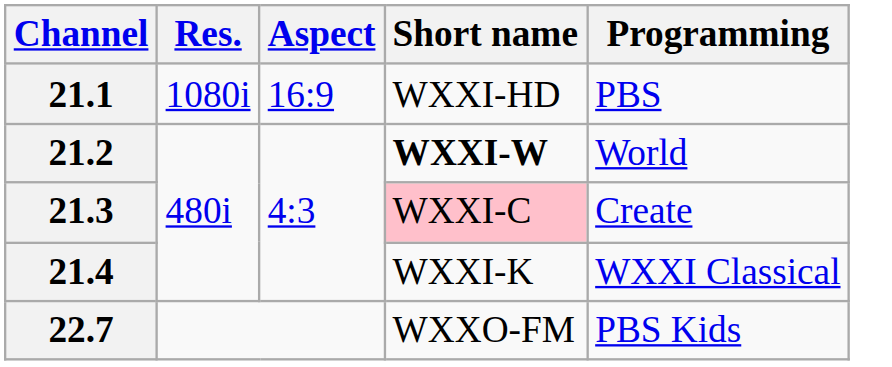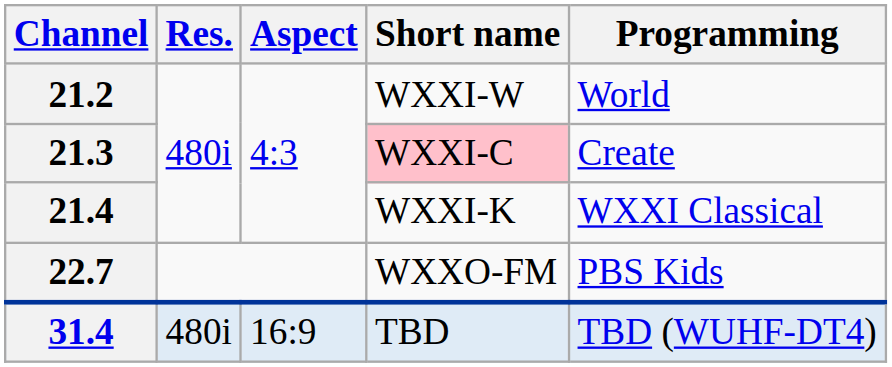- row: 21.1 | 1080i | 16:9 | WXXI-HD | PBS
21.2 | Short name: bold -> normal
+ row: 31.4 | 480i | 16:9 | TBD | TBD (WUHF-DT4)
